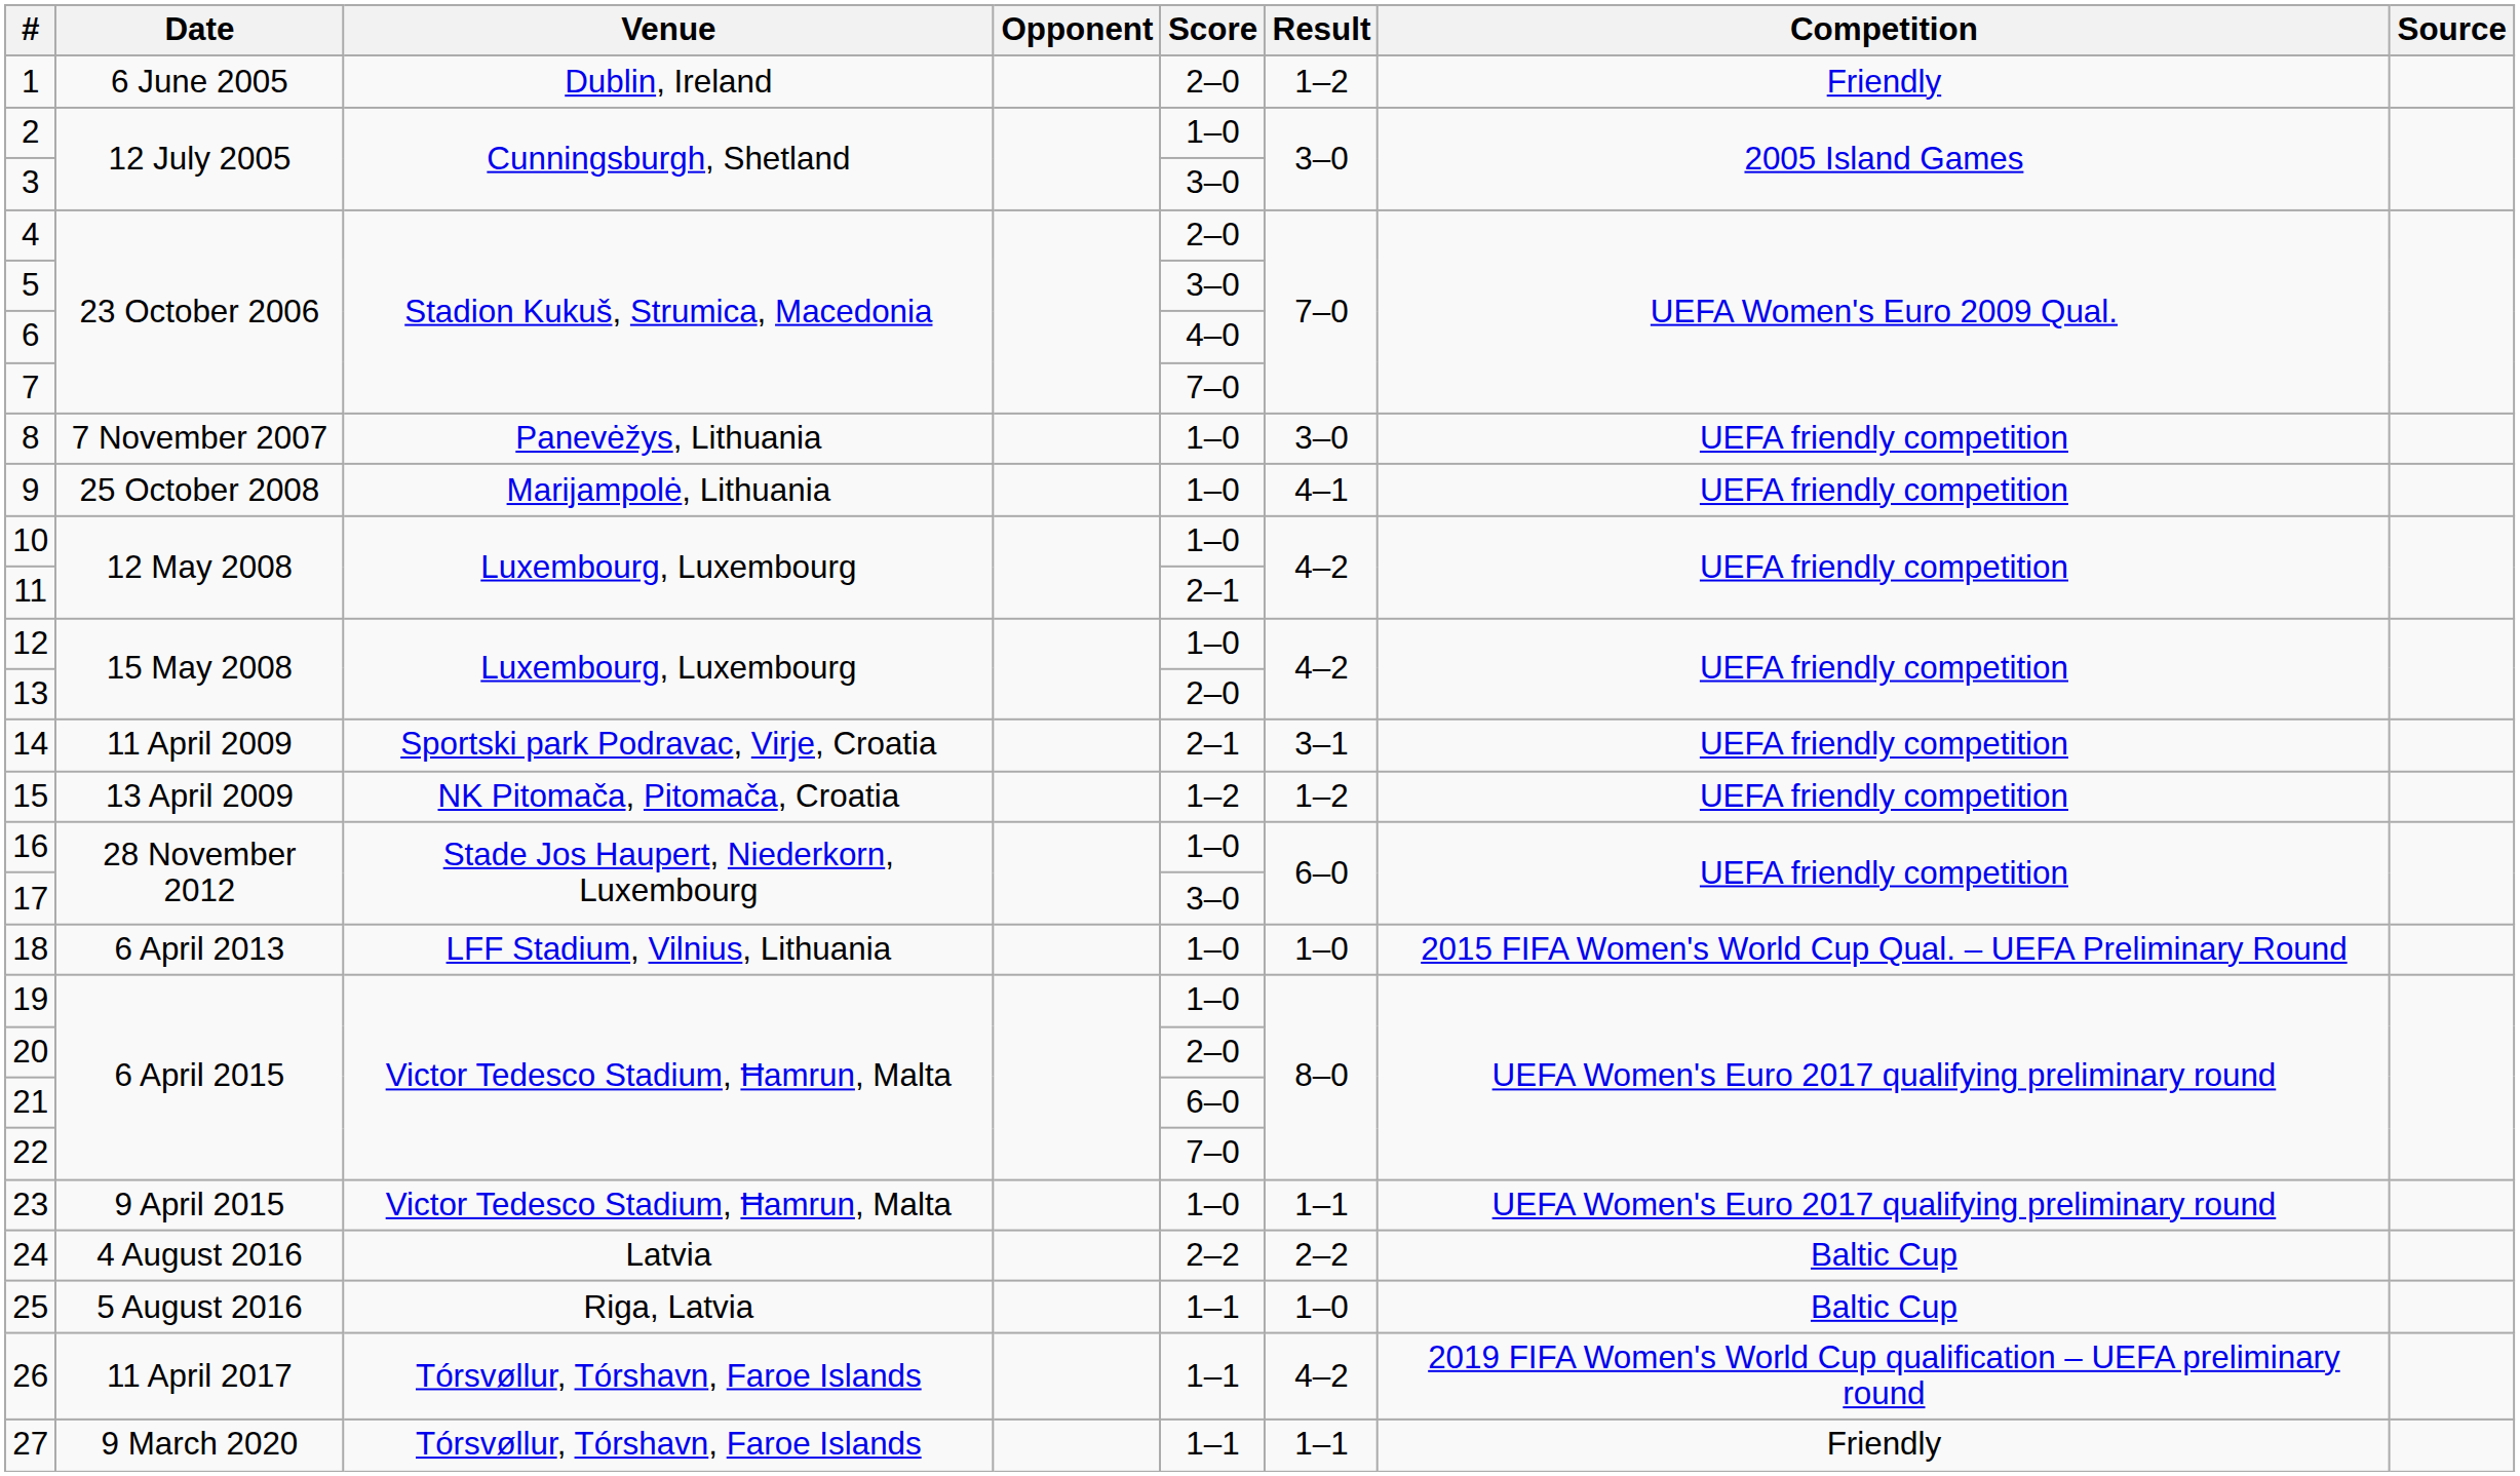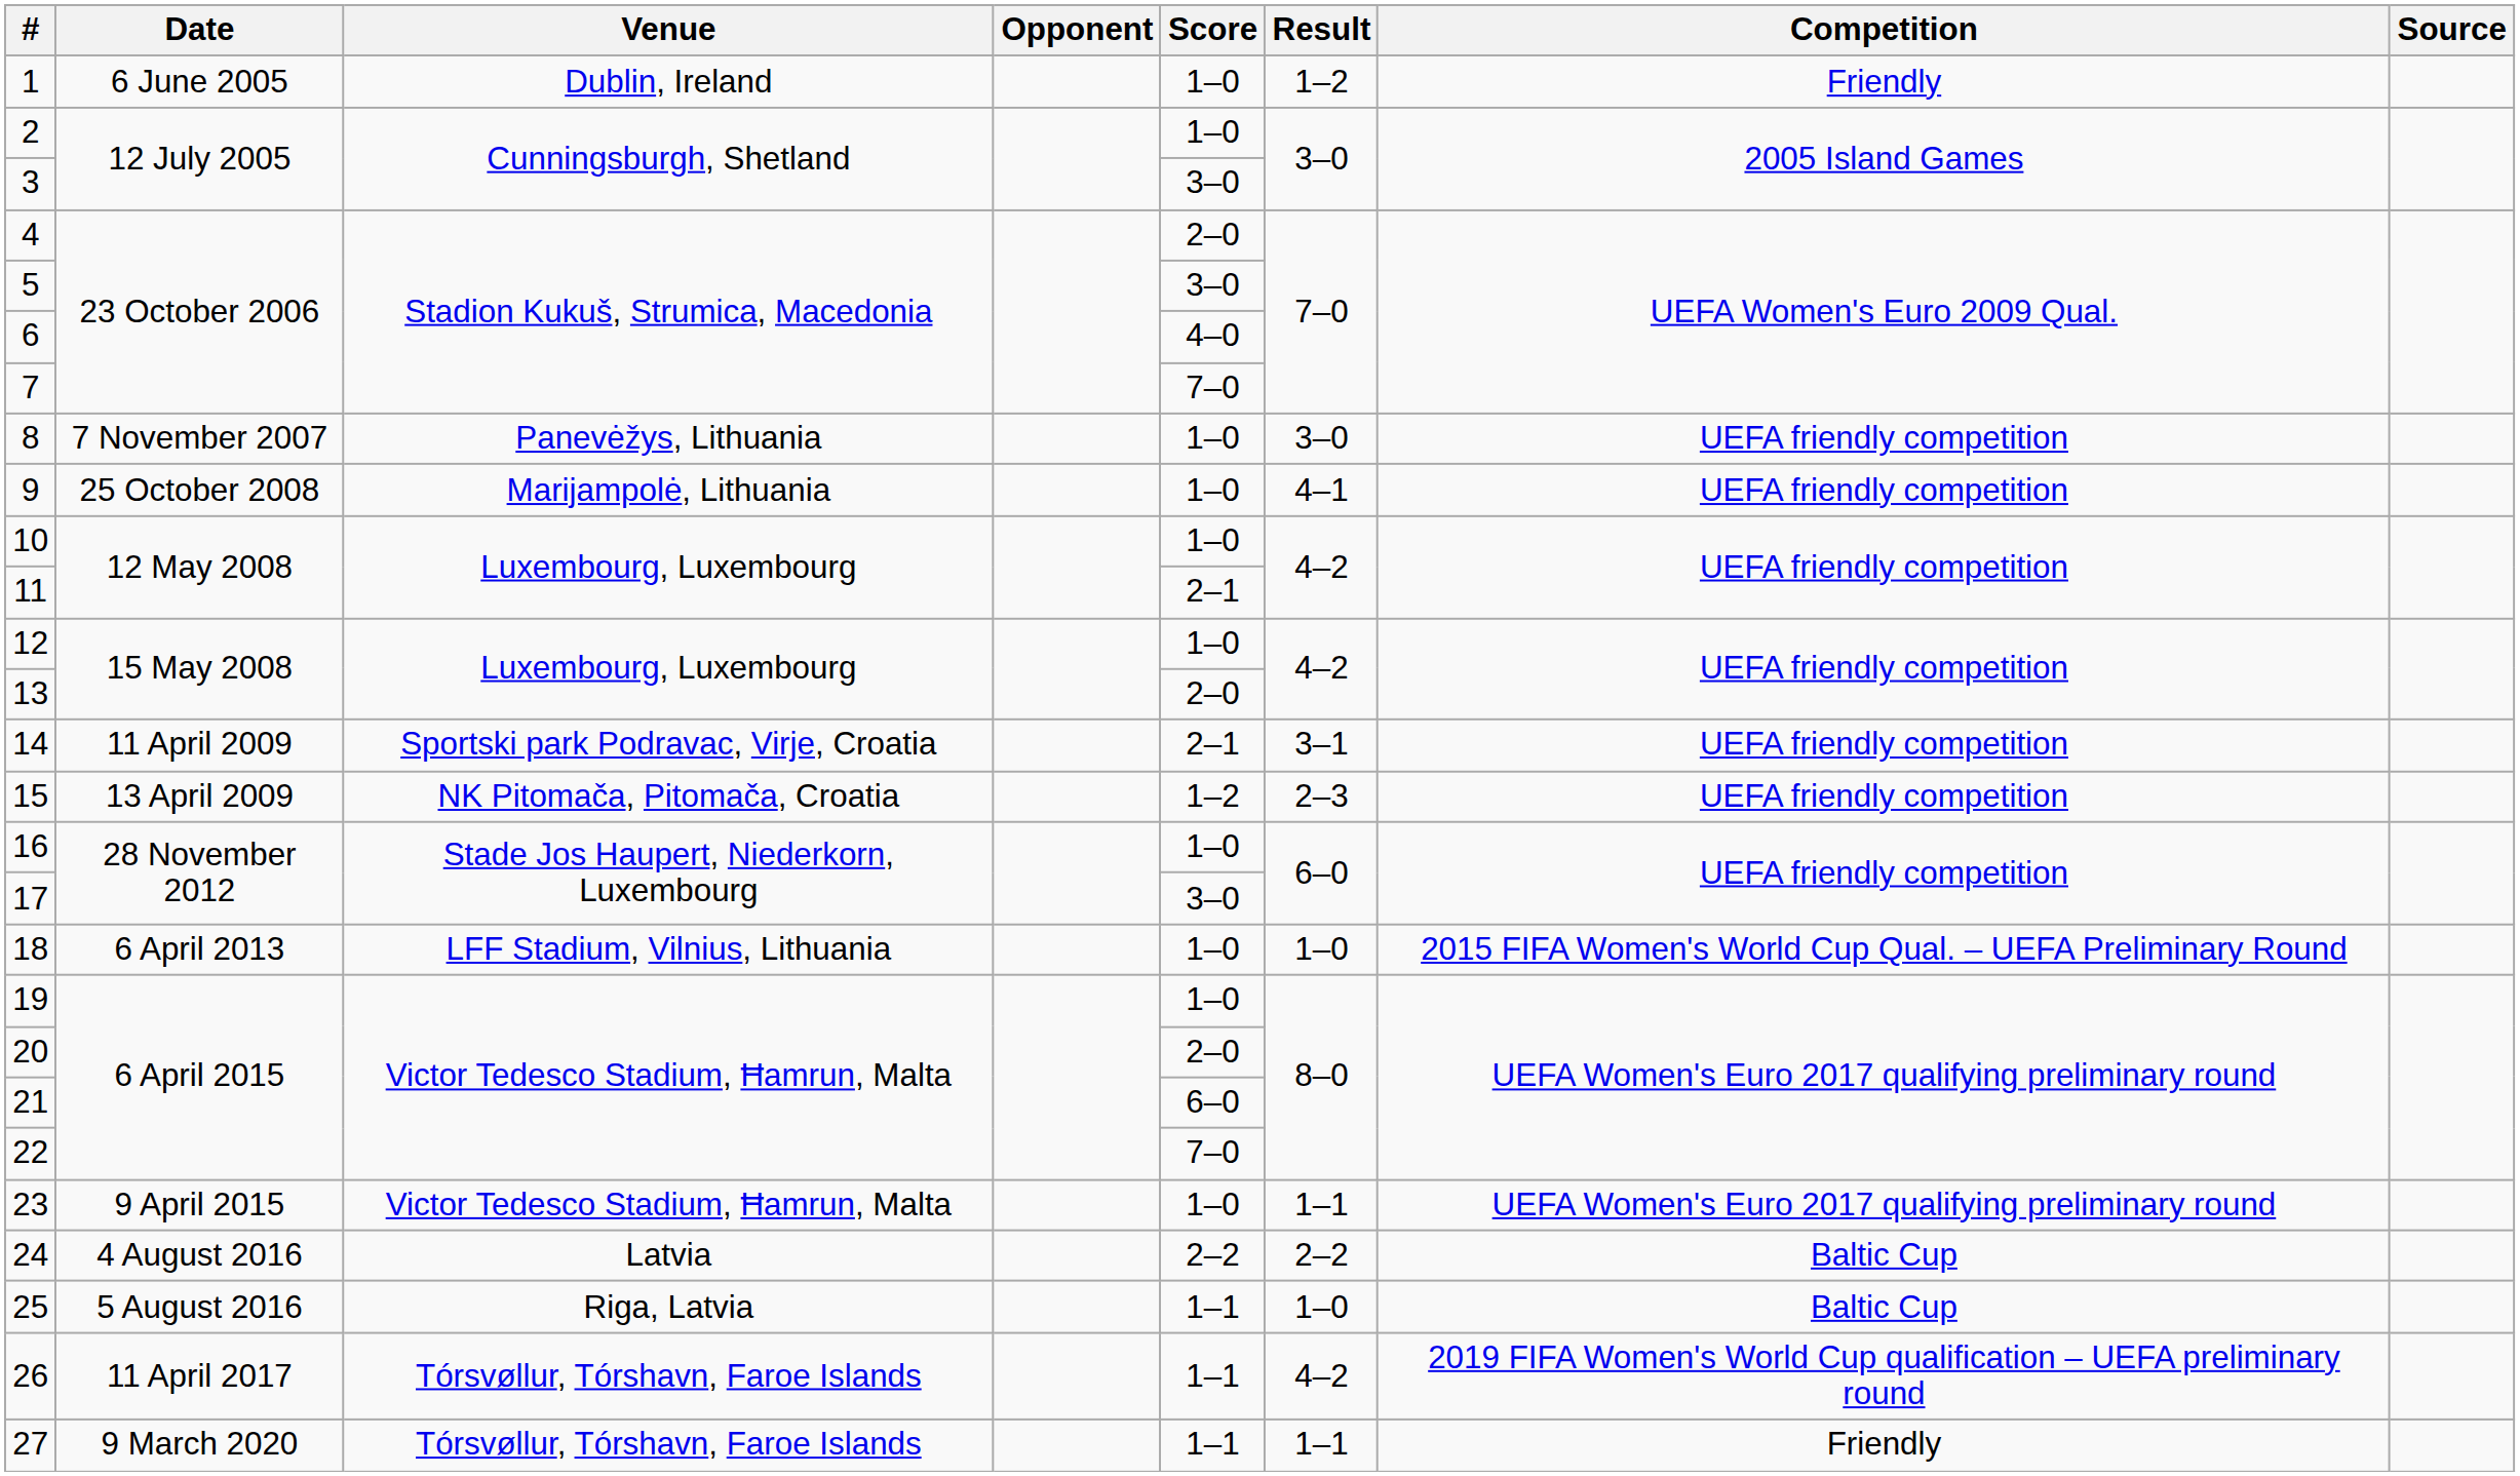1 | Score: 2–0 -> 1–0
15 | Result: 1–2 -> 2–3
